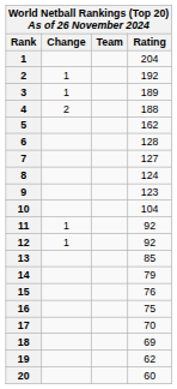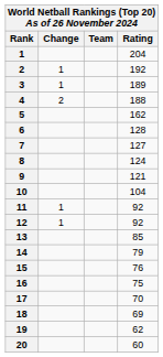9 | Rating: 123 -> 121
